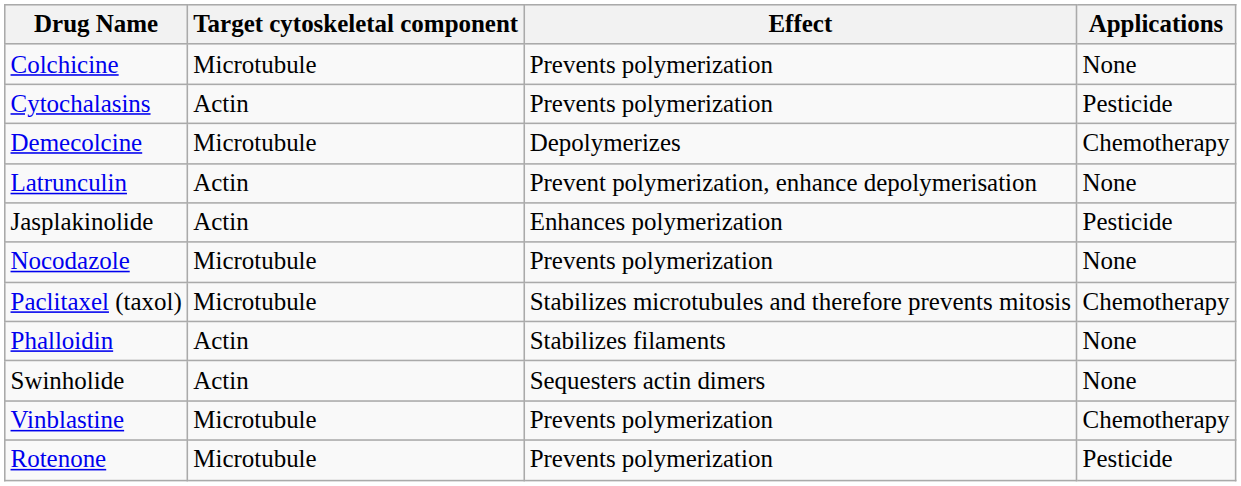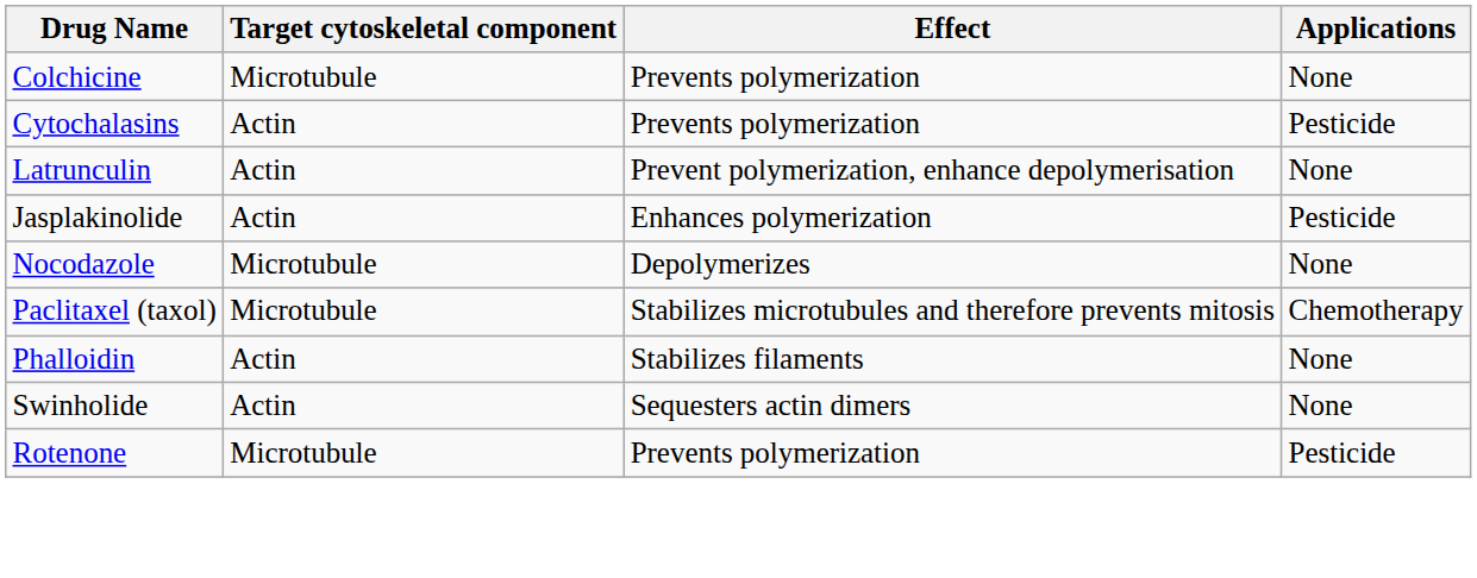- row: Demecolcine | Microtubule | Depolymerizes | Chemotherapy
Nocodazole | Effect: Prevents polymerization -> Depolymerizes
- row: Vinblastine | Microtubule | Prevents polymerization | Chemotherapy
